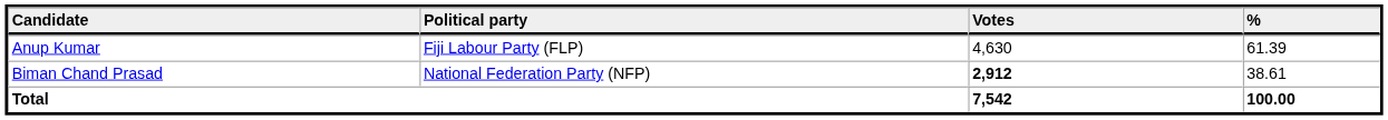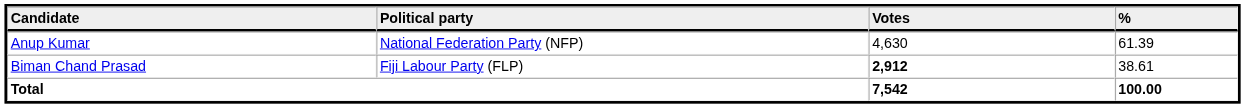Anup Kumar | Political party: Fiji Labour Party (FLP) -> National Federation Party (NFP)
Biman Chand Prasad | Political party: National Federation Party (NFP) -> Fiji Labour Party (FLP)
